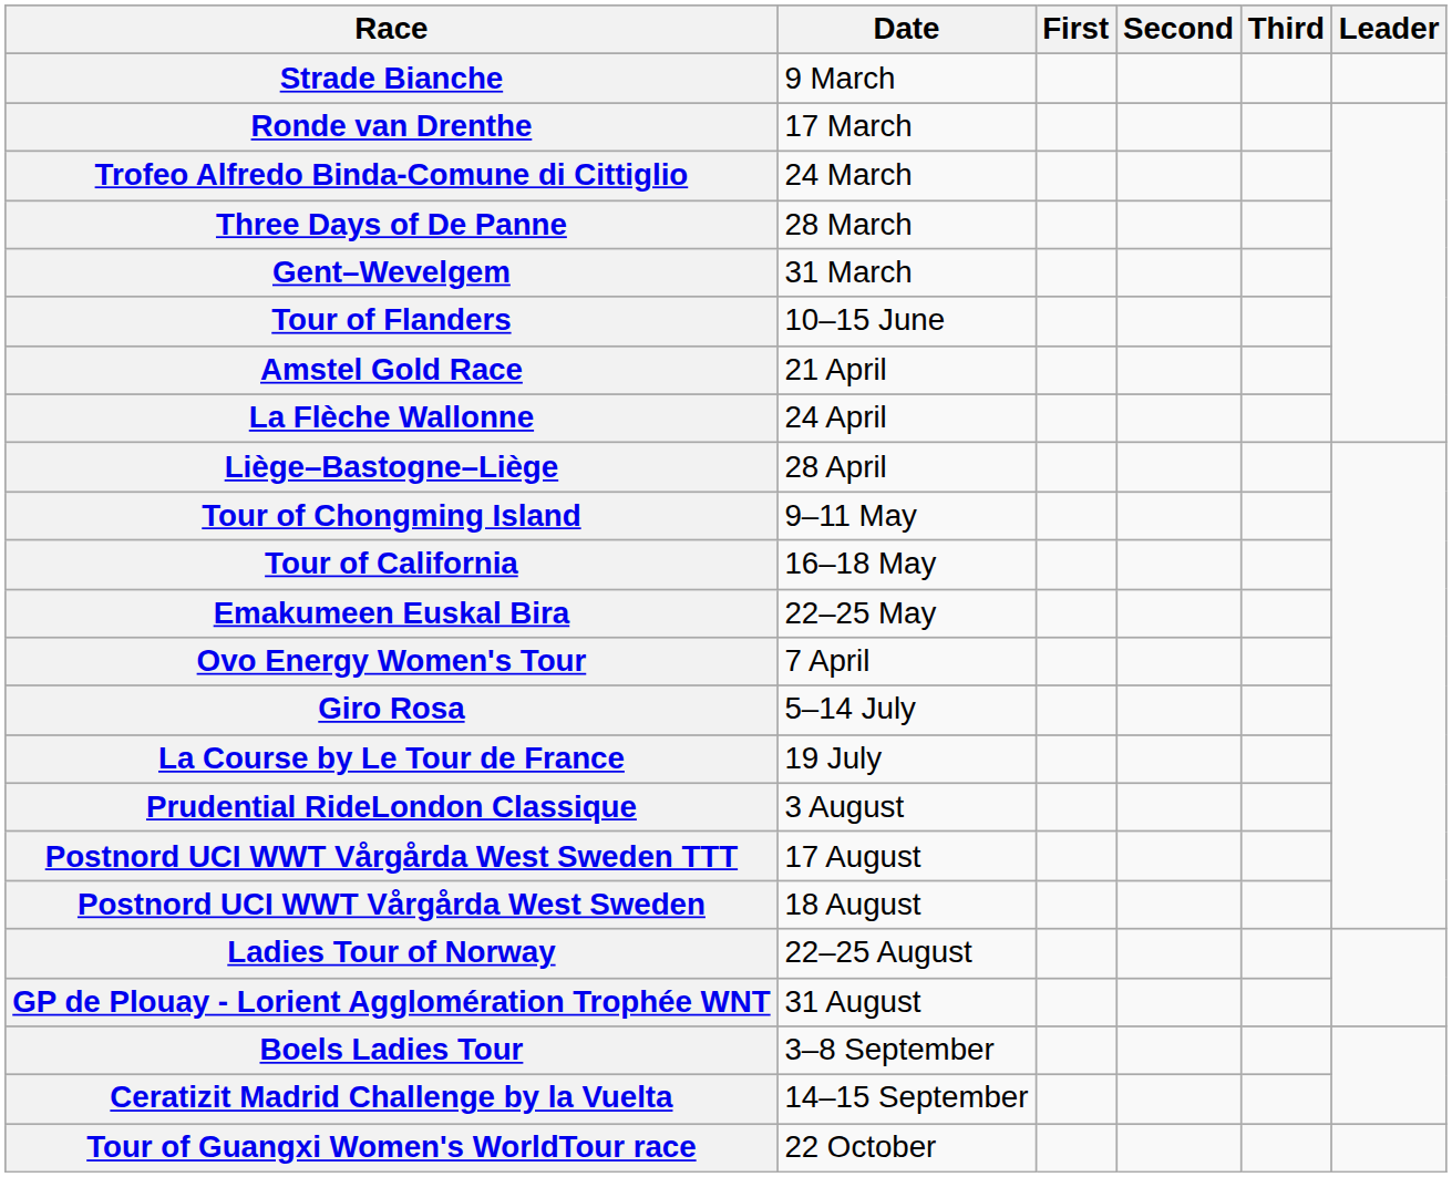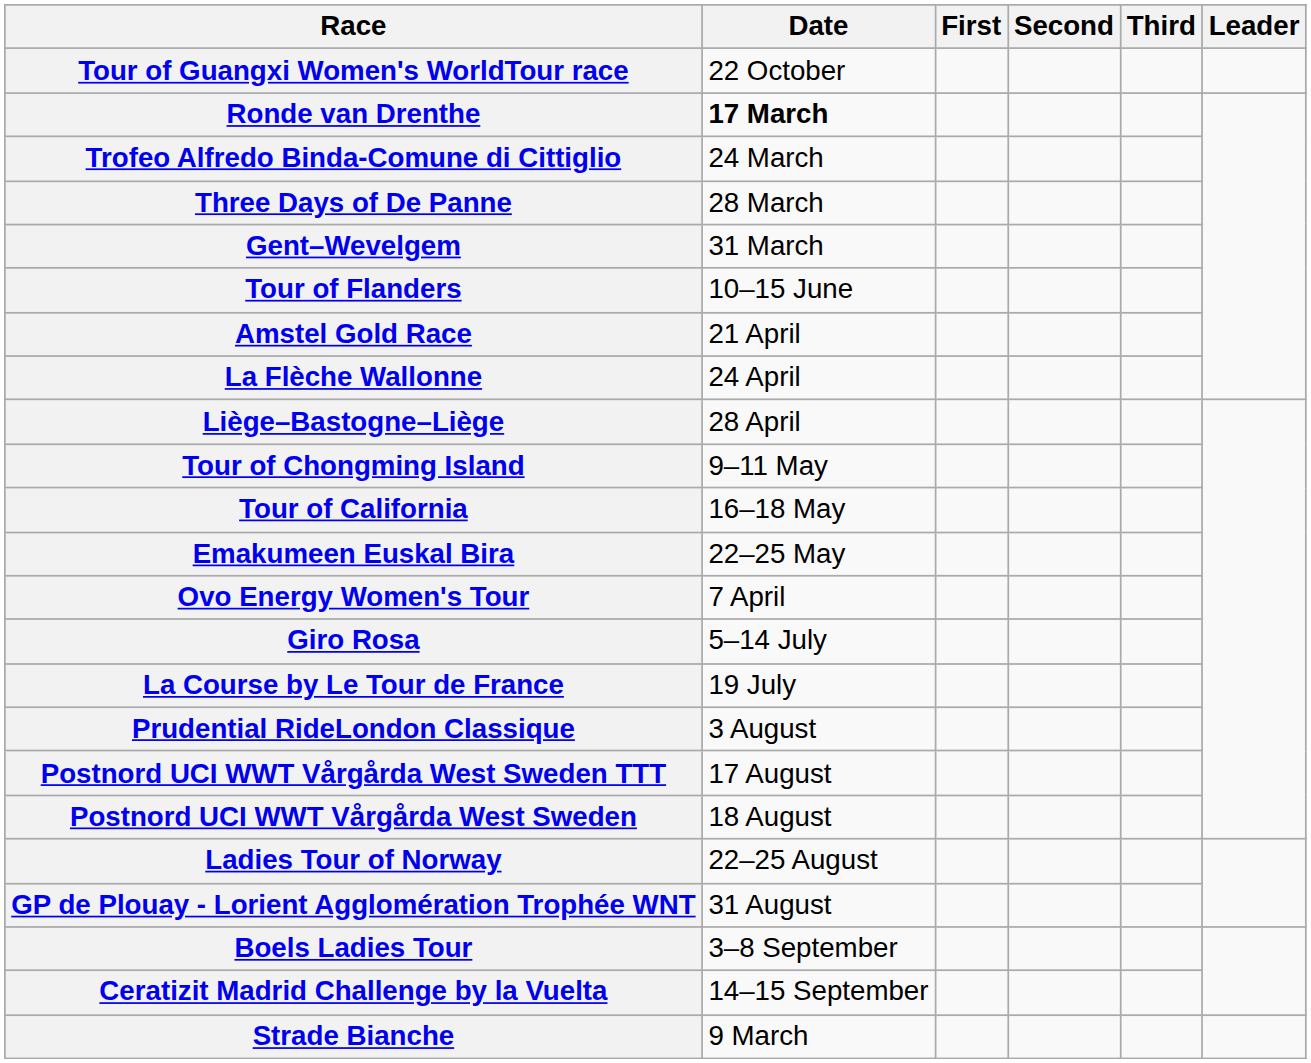rows swapped: Strade Bianche <-> Tour of Guangxi Women's WorldTour race
Ronde van Drenthe | Date: normal -> bold
